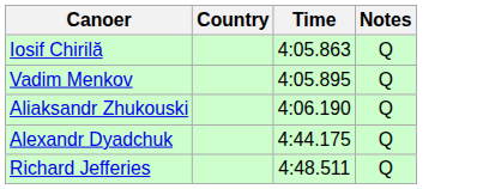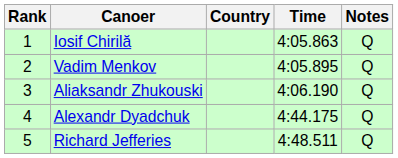+ column: Rank | 1 | 2 | 3 | 4 | 5
